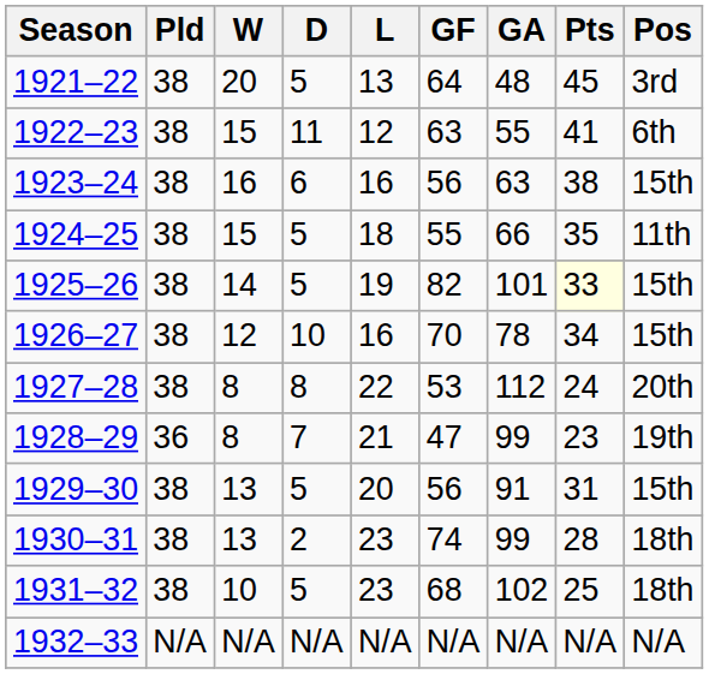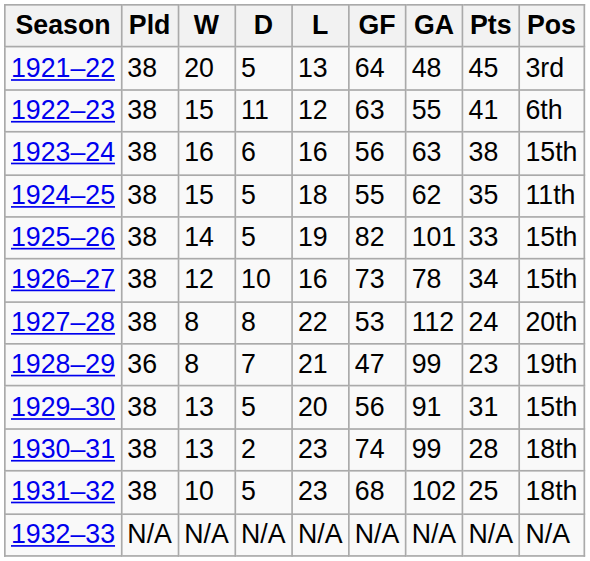1924–25 | GA: 66 -> 62
1925–26 | Pts: lightyellow background -> no background
1926–27 | GF: 70 -> 73
